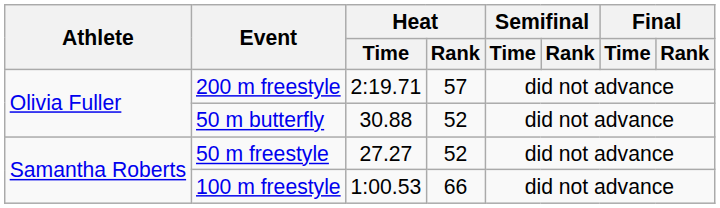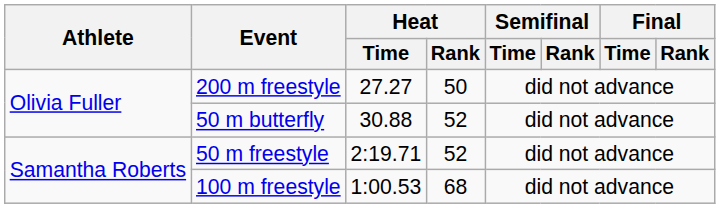200 m freestyle | Heat / Time: 2:19.71 -> 27.27
200 m freestyle | Heat / Rank: 57 -> 50
50 m freestyle | Heat / Time: 27.27 -> 2:19.71
100 m freestyle | Heat / Rank: 66 -> 68
